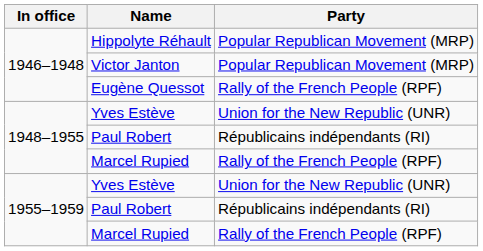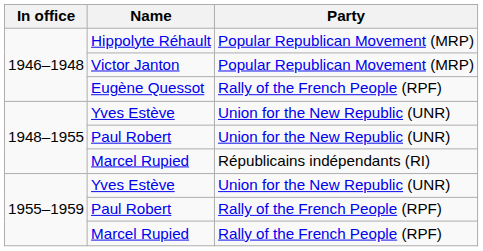1948–1955 / Paul Robert | Party: Républicains indépendants (RI) -> Union for the New Republic (UNR)
1948–1955 / Marcel Rupied | Party: Rally of the French People (RPF) -> Républicains indépendants (RI)
1955–1959 / Paul Robert | Party: Républicains indépendants (RI) -> Rally of the French People (RPF)
